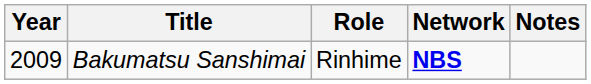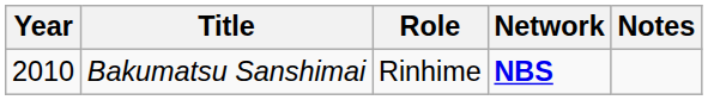Bakumatsu Sanshimai | Year: 2009 -> 2010
